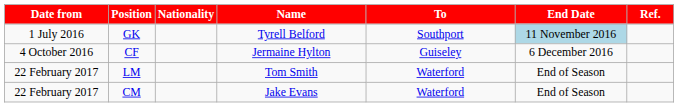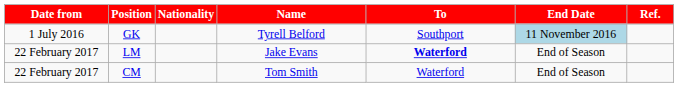- row: 4 October 2016 | CF | Jermaine Hylton | Guiseley | 6 December 2016
LM | Name: Tom Smith -> Jake Evans
LM | To: normal -> bold
CM | Name: Jake Evans -> Tom Smith
